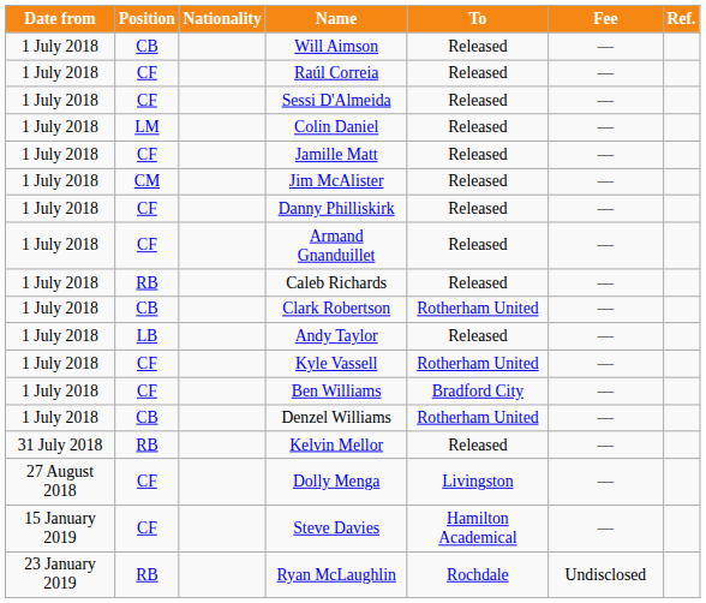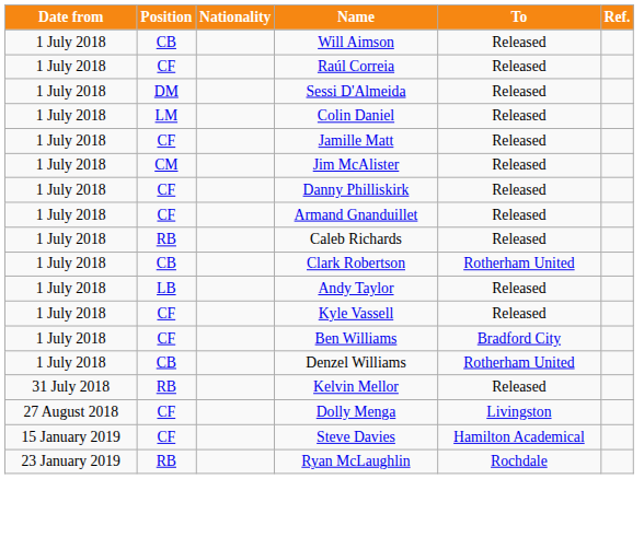- column: Fee | — | — | — | — | — | — | — | — | — | — | — | — | — | — | — | — | — | Undisclosed
Sessi D'Almeida | Position: CF -> DM
Kyle Vassell | To: Rotherham United -> Released
